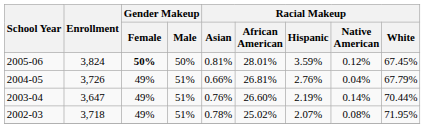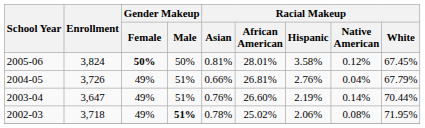2005-06 | Racial Makeup / Hispanic: 3.59% -> 3.58%
2002-03 | Gender Makeup / Male: normal -> bold
2002-03 | Racial Makeup / Hispanic: 2.07% -> 2.06%
